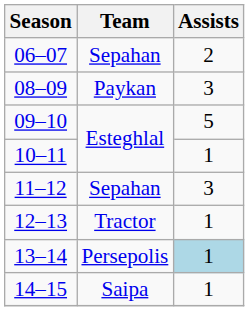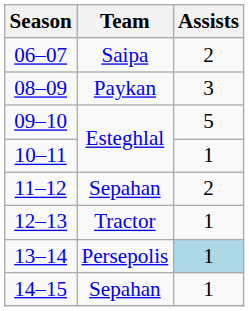06–07 | Team: Sepahan -> Saipa
11–12 | Assists: 3 -> 2
14–15 | Team: Saipa -> Sepahan
